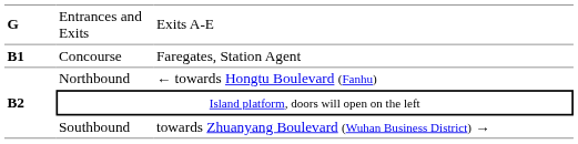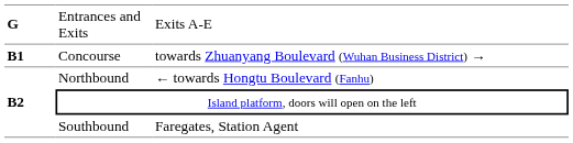Concourse | column 3: Faregates, Station Agent -> towards Zhuanyang Boulevard (Wuhan Business District) →
Southbound | column 3: towards Zhuanyang Boulevard (Wuhan Business District) → -> Faregates, Station Agent
